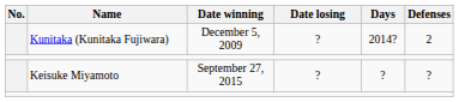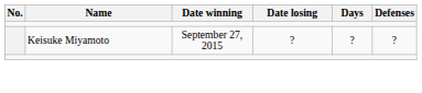- row: Kunitaka (Kunitaka Fujiwara) | December 5, 2009 | ? | 2014? | 2
